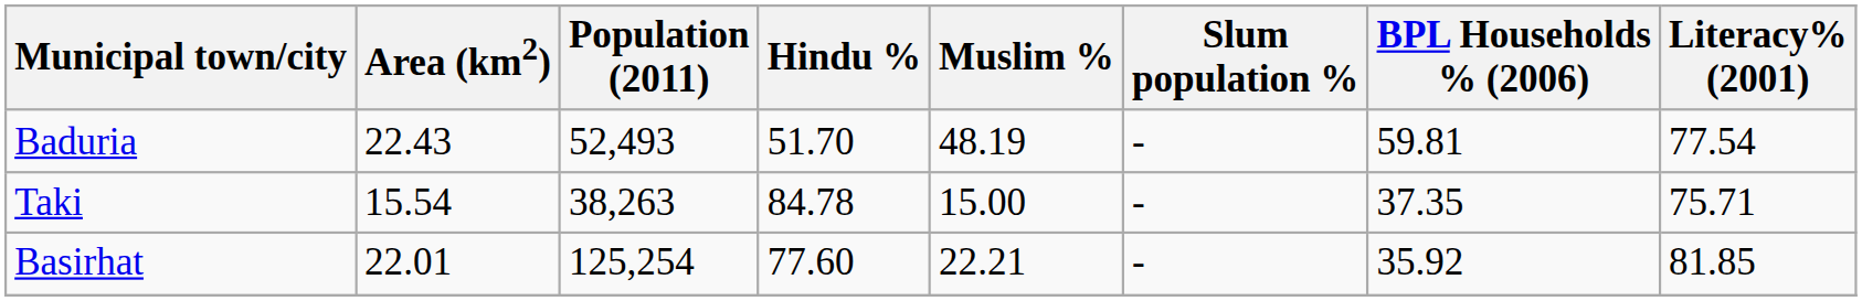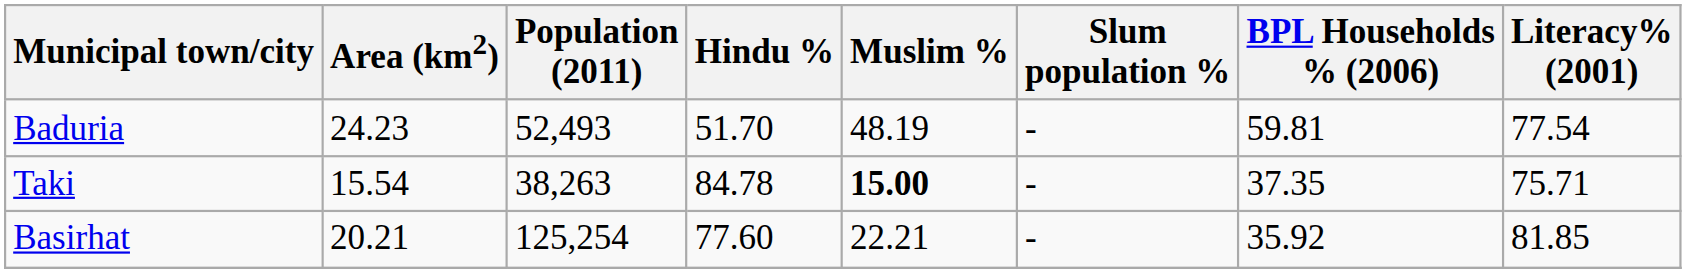Baduria | Area (km2): 22.43 -> 24.23
Taki | Muslim %: normal -> bold
Basirhat | Area (km2): 22.01 -> 20.21
